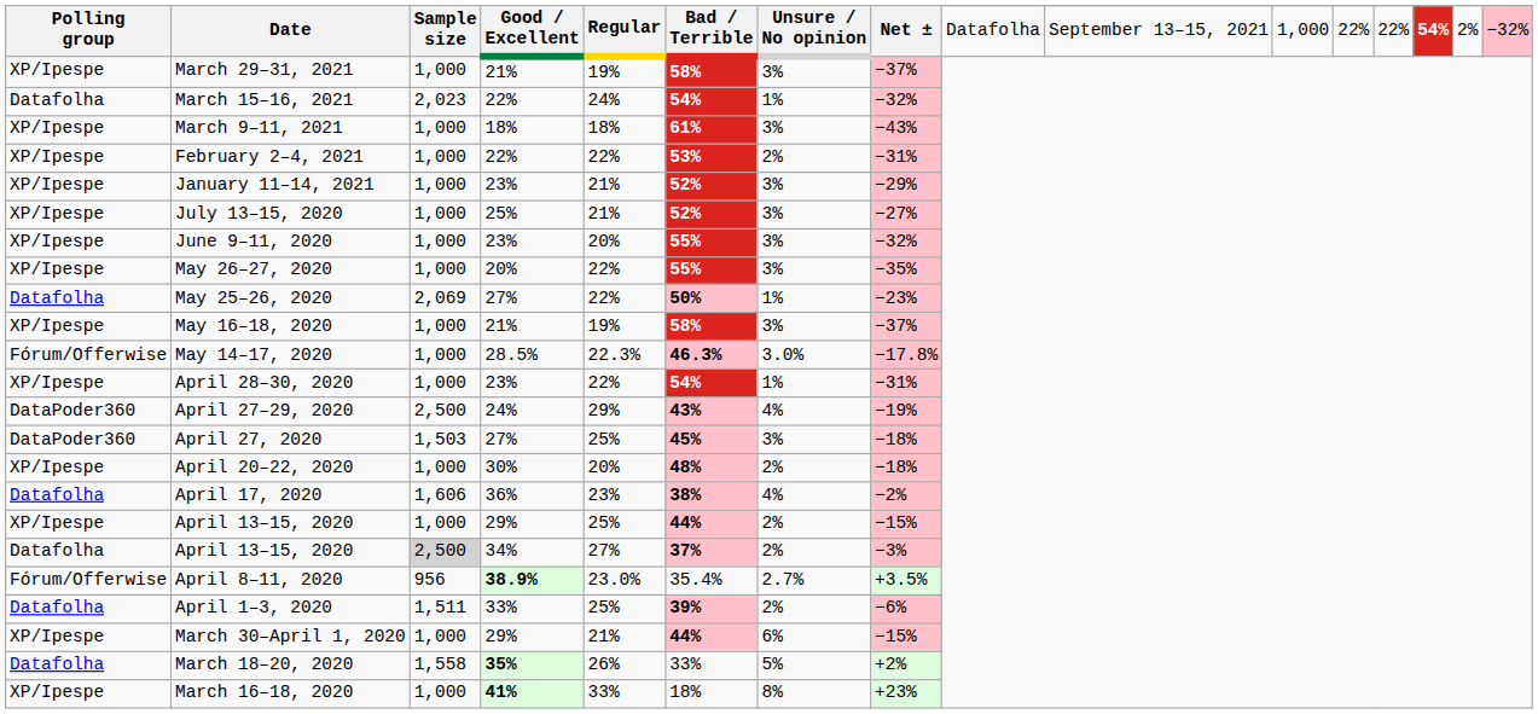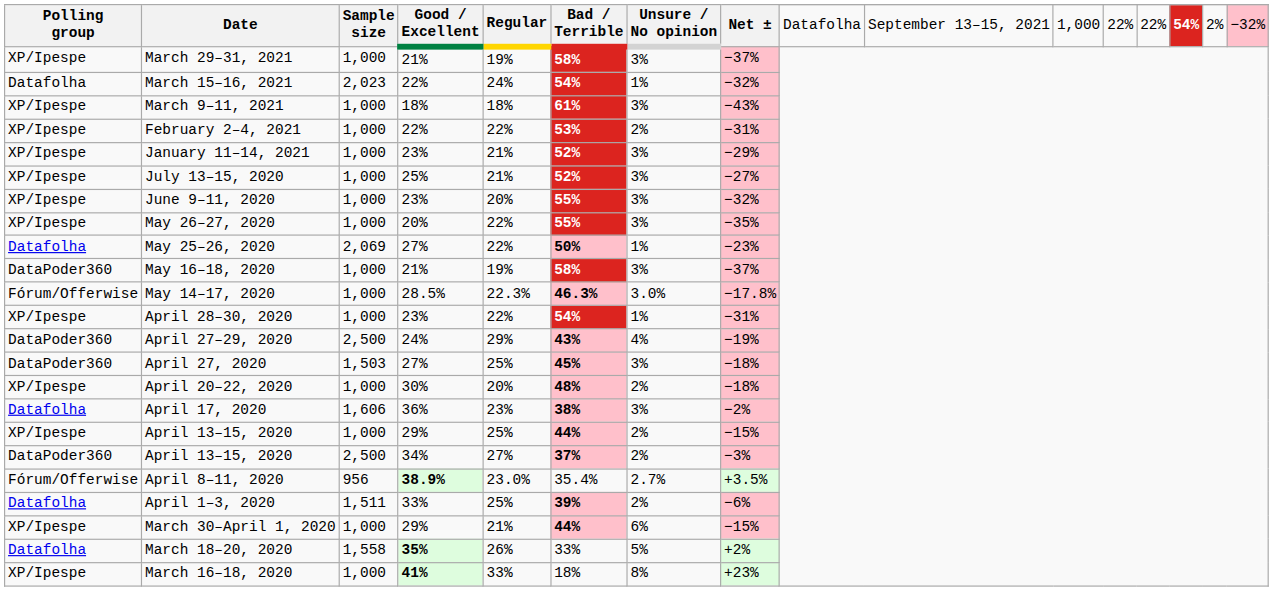May 16–18, 2020 | Polling group: XP/Ipespe -> DataPoder360
April 17, 2020 | Unsure / No opinion: 4% -> 3%
April 13–15, 2020 / 34% | Polling group: Datafolha -> DataPoder360
April 13–15, 2020 / 34% | Sample size: lightgrey background -> no background
